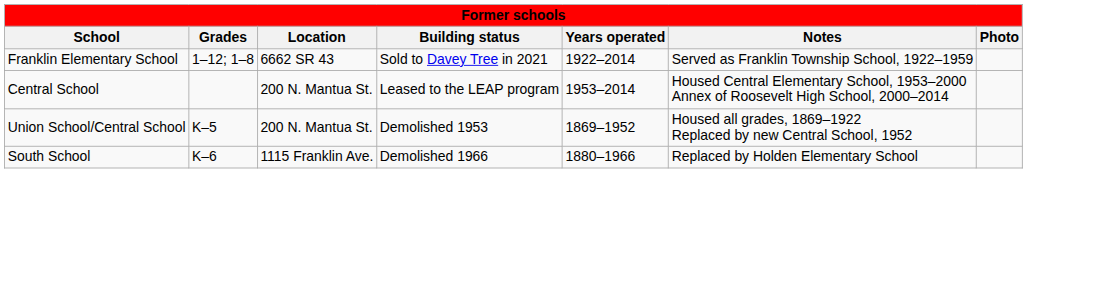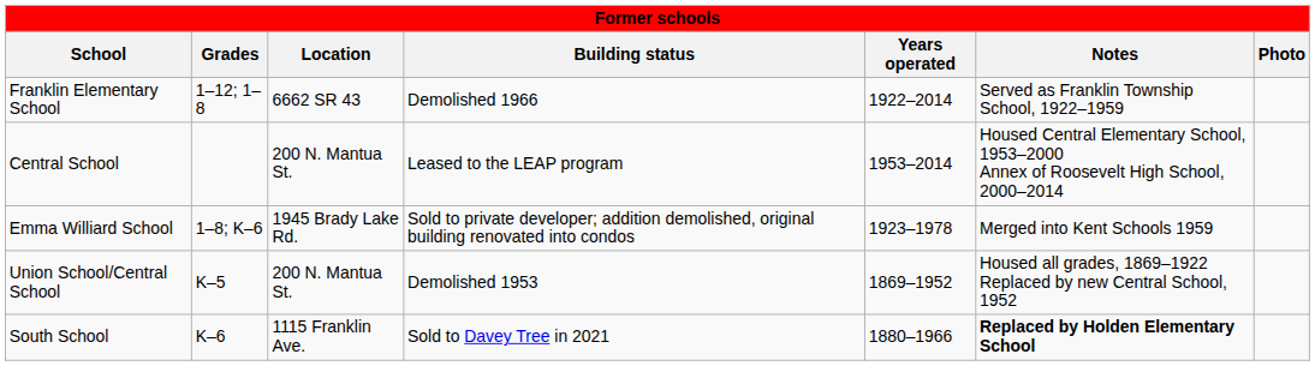Franklin Elementary School | Building status: Sold to Davey Tree in 2021 -> Demolished 1966
+ row: Emma Williard School | 1–8; K–6 | 1945 Brady Lake Rd. | Sold to private developer; addition demolished, original building renovated into condos | 1923–1978 | Merged into Kent Schools 1959
South School | Building status: Demolished 1966 -> Sold to Davey Tree in 2021
South School | Notes: normal -> bold
